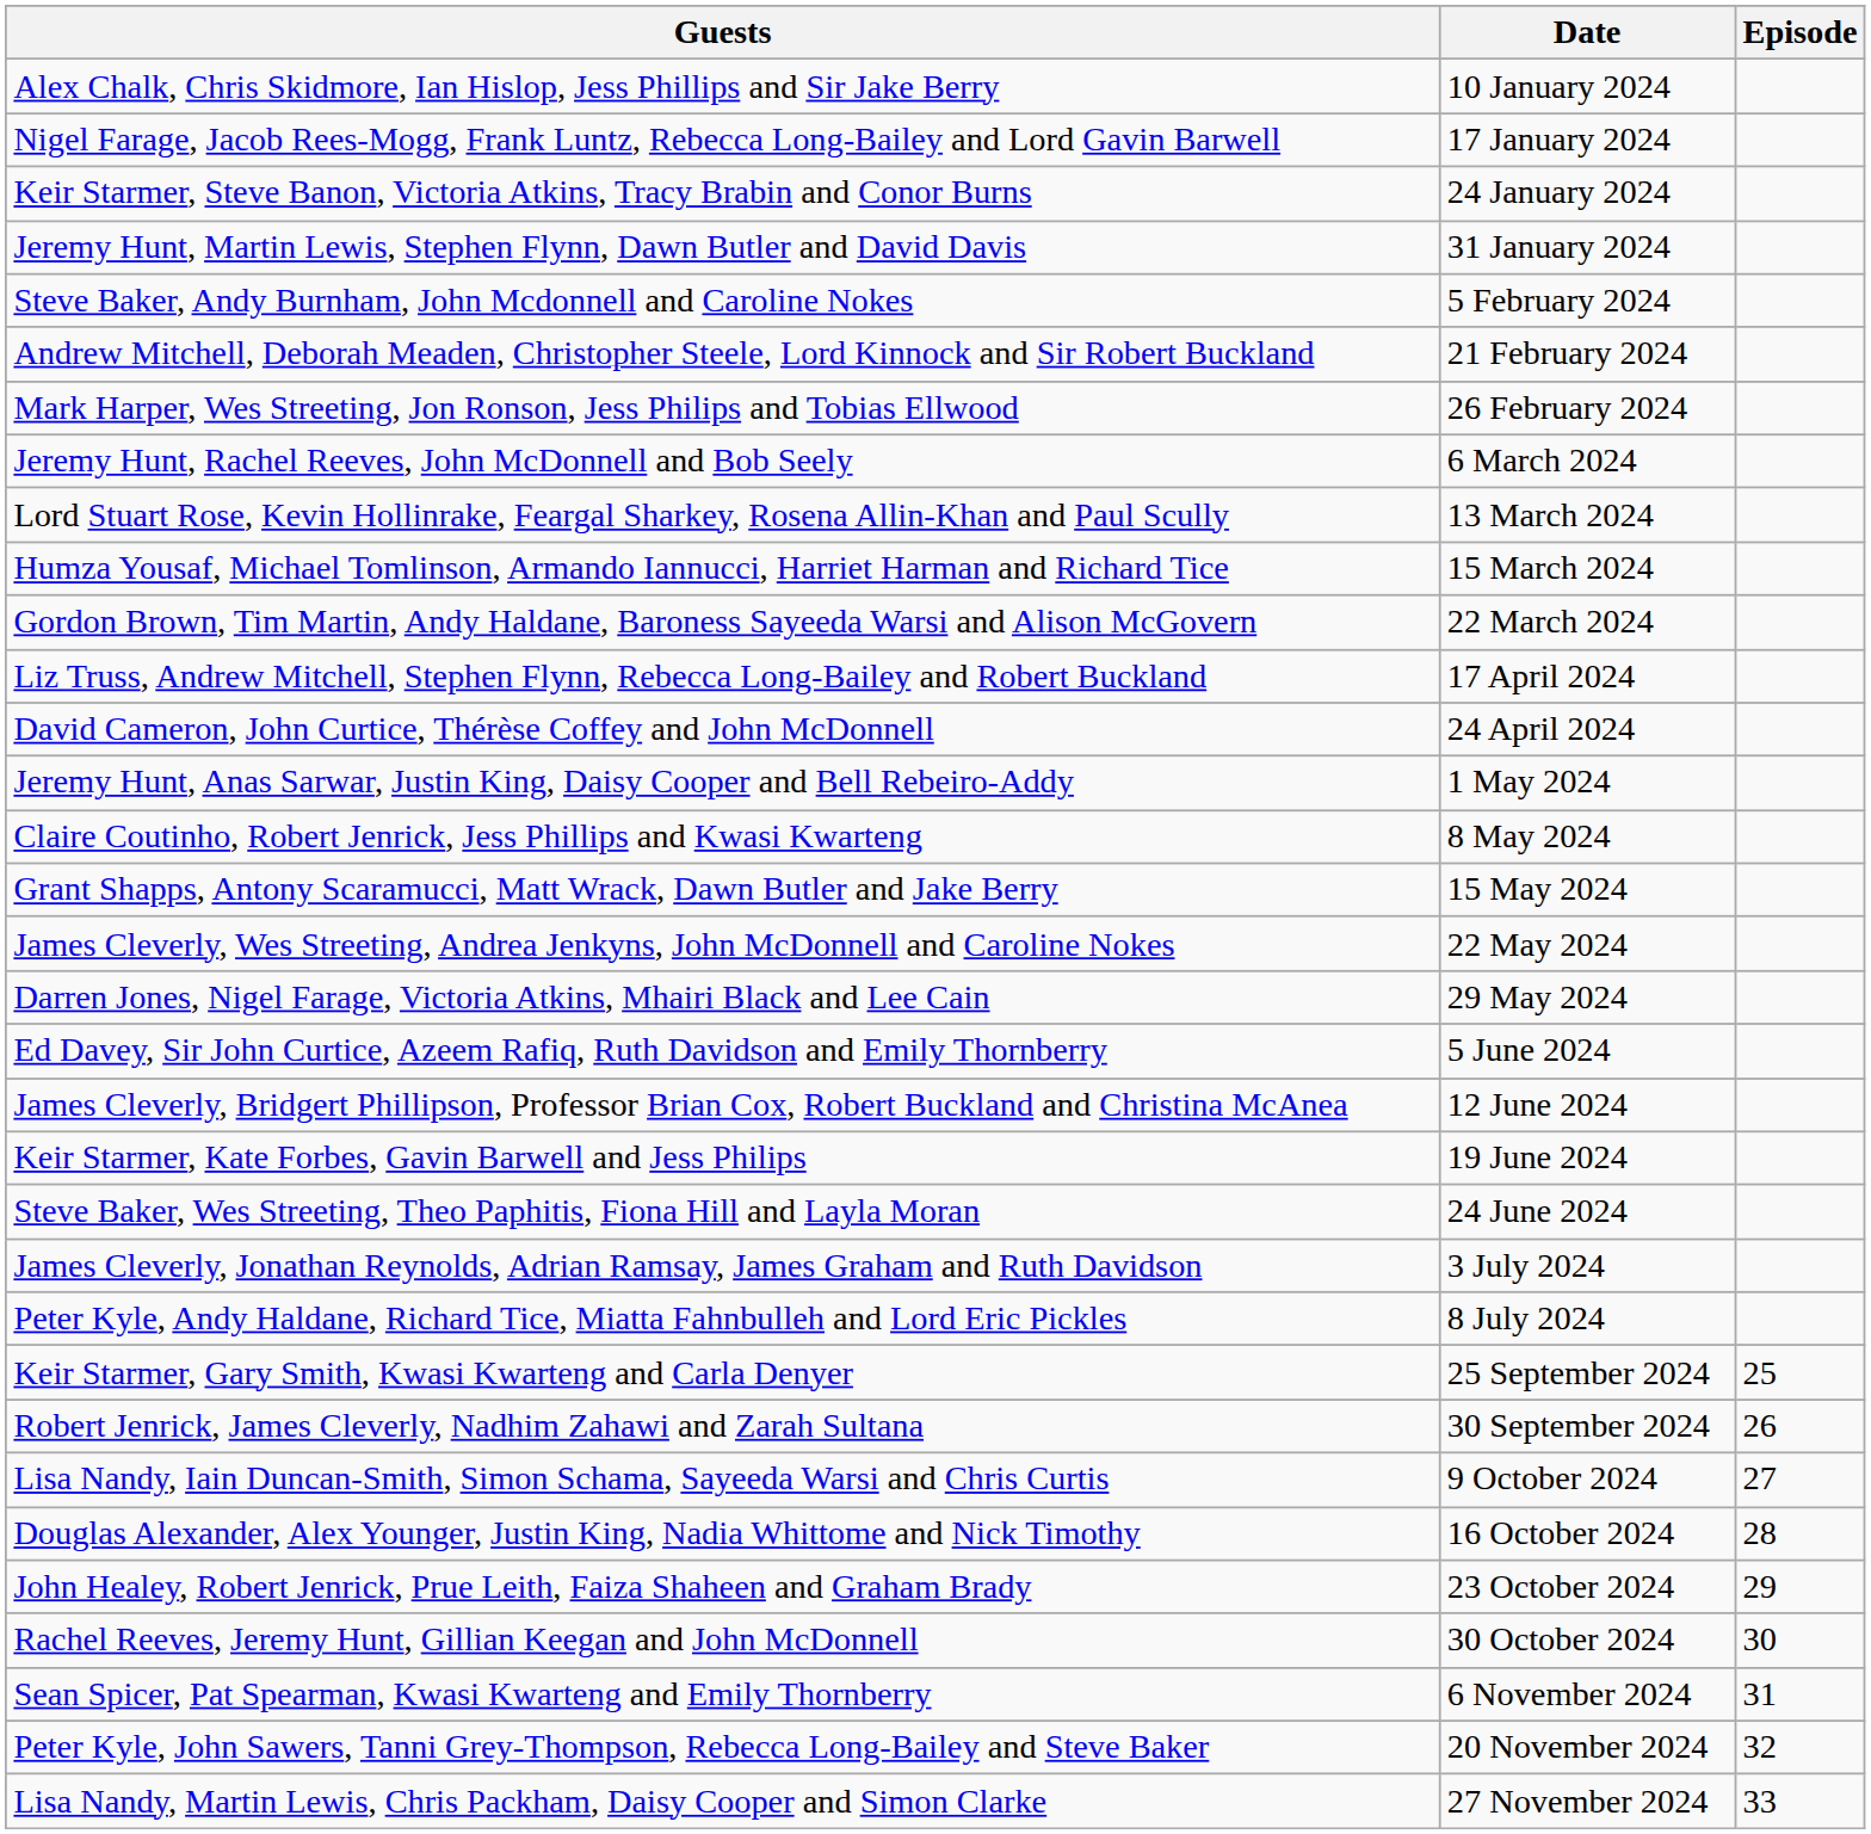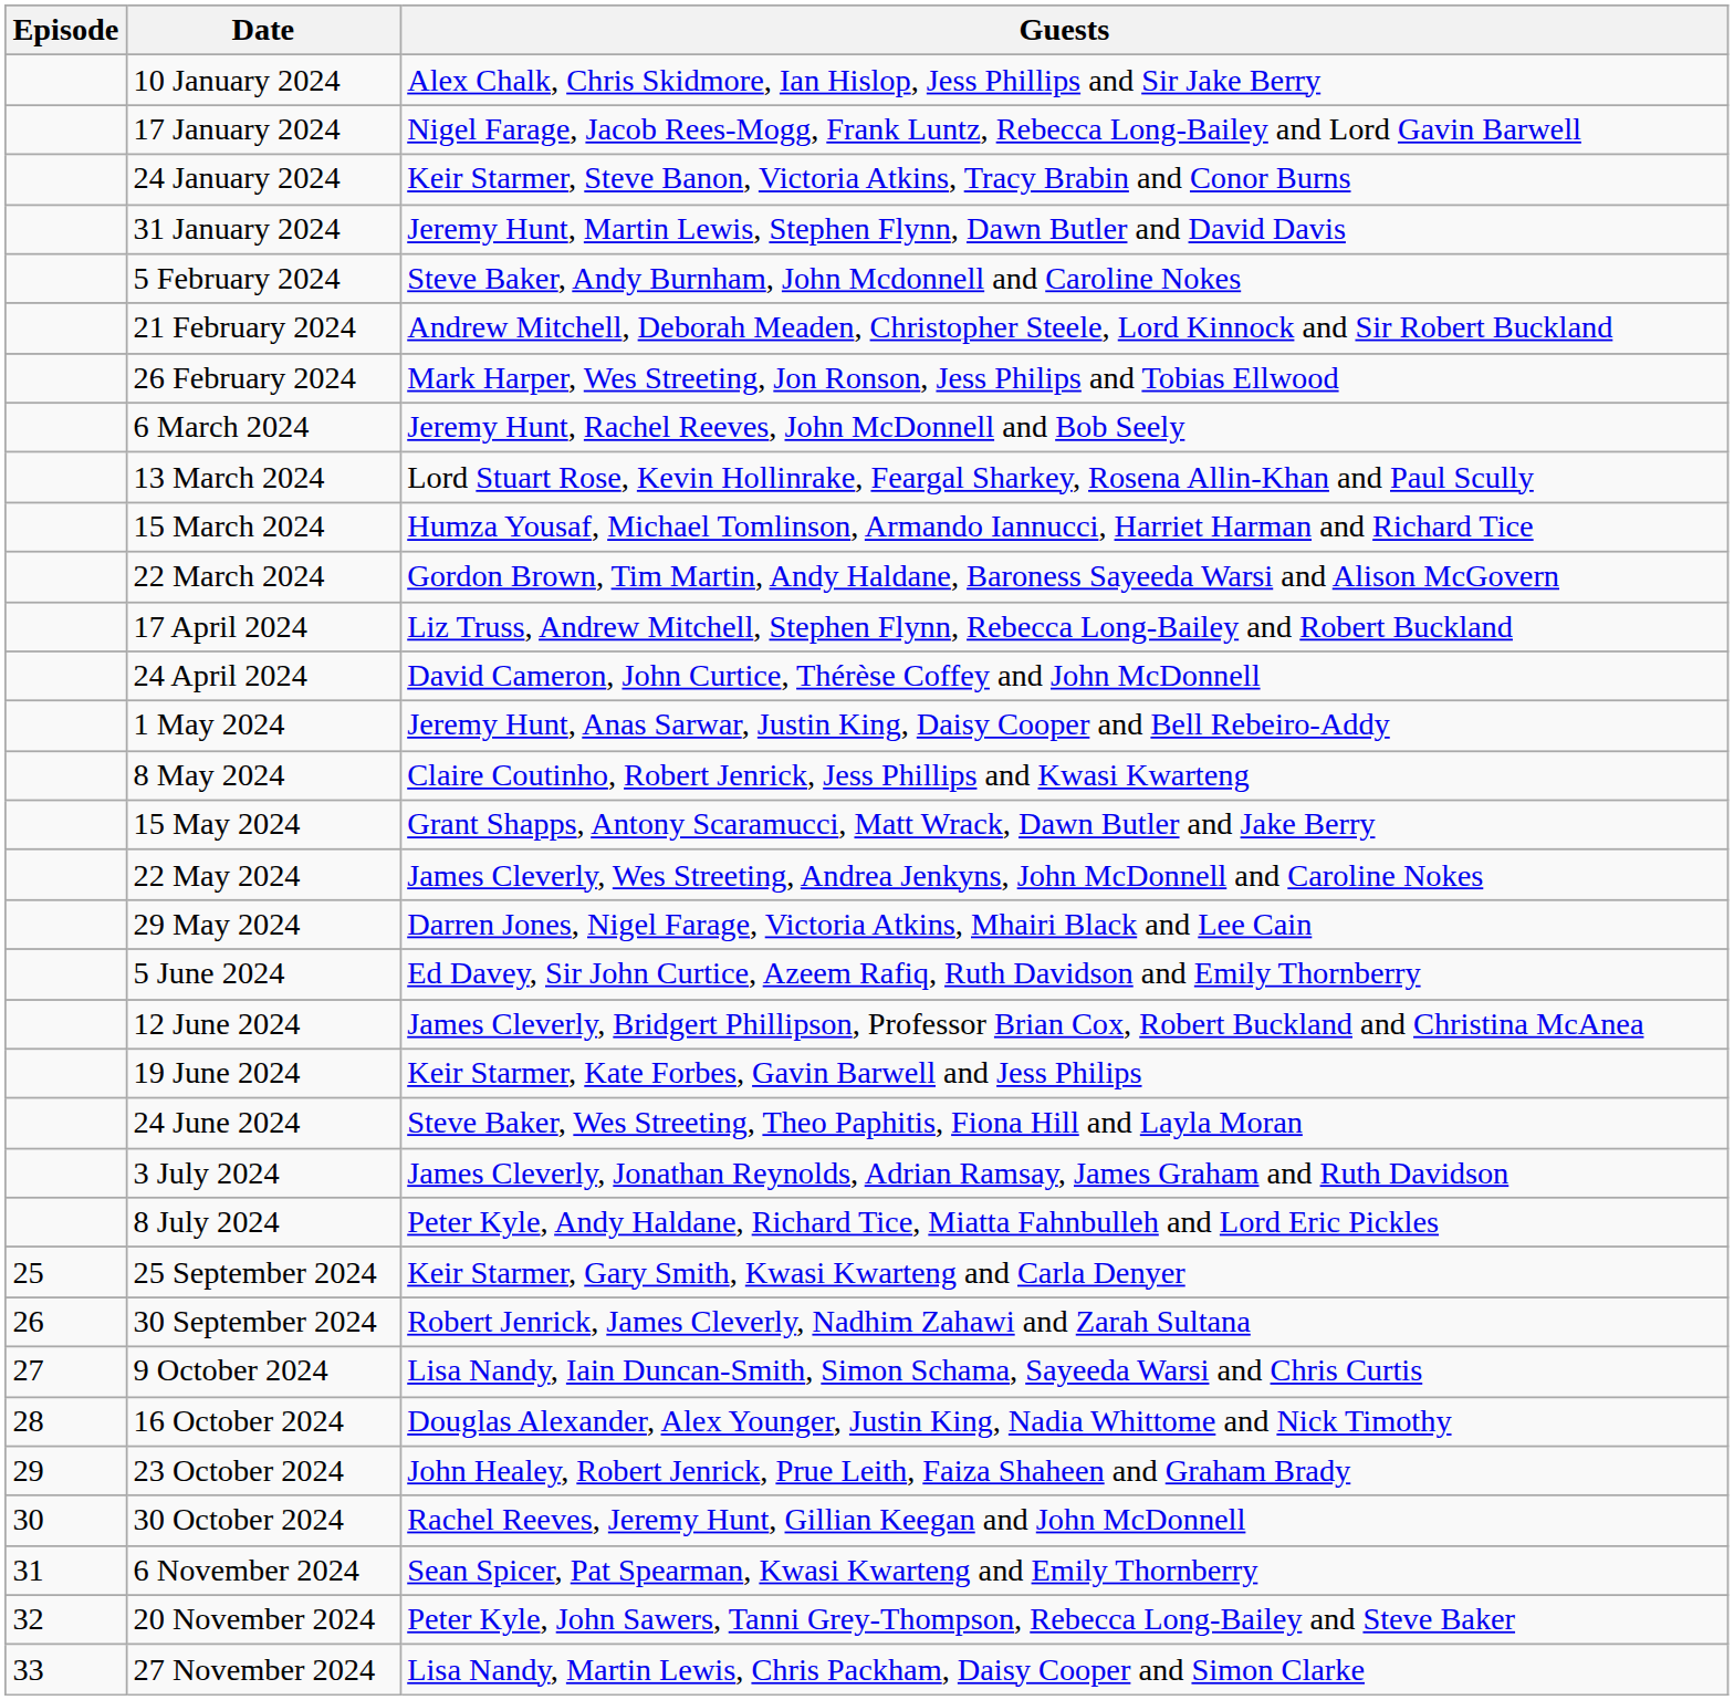columns swapped: Episode <-> Guests
